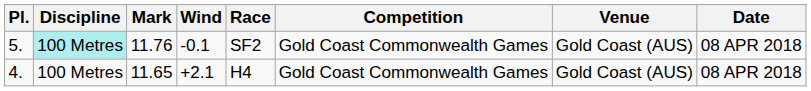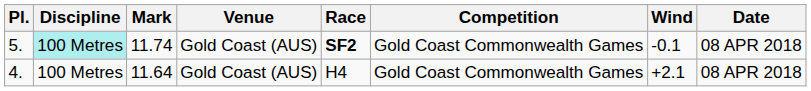columns swapped: Wind <-> Venue
5. | Mark: 11.76 -> 11.74
5. | Race: normal -> bold
4. | Mark: 11.65 -> 11.64
